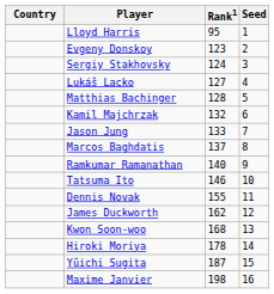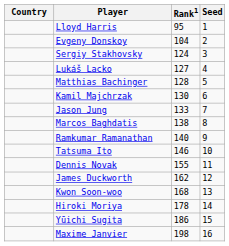Evgeny Donskoy | Rank1: 123 -> 104
Kamil Majchrzak | Rank1: 132 -> 130
Marcos Baghdatis | Rank1: 137 -> 138
Yūichi Sugita | Rank1: 187 -> 186
